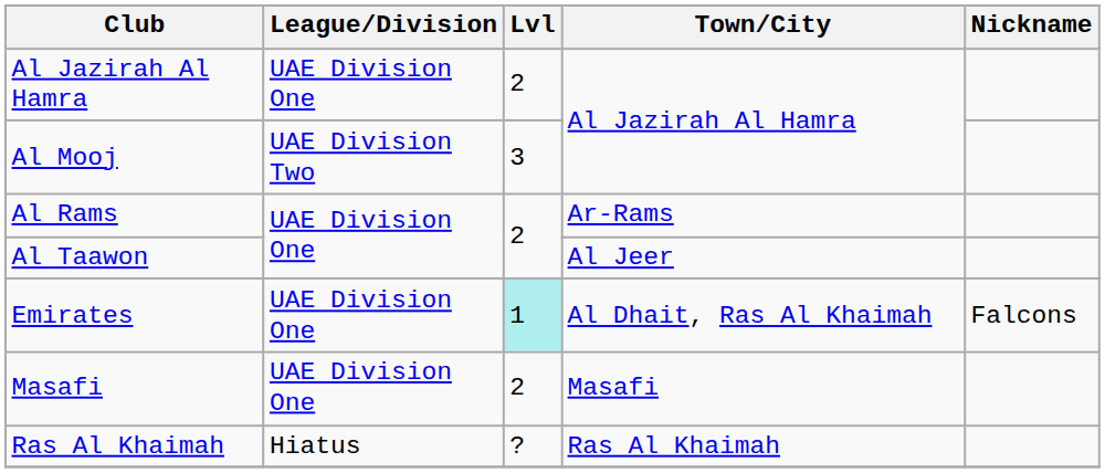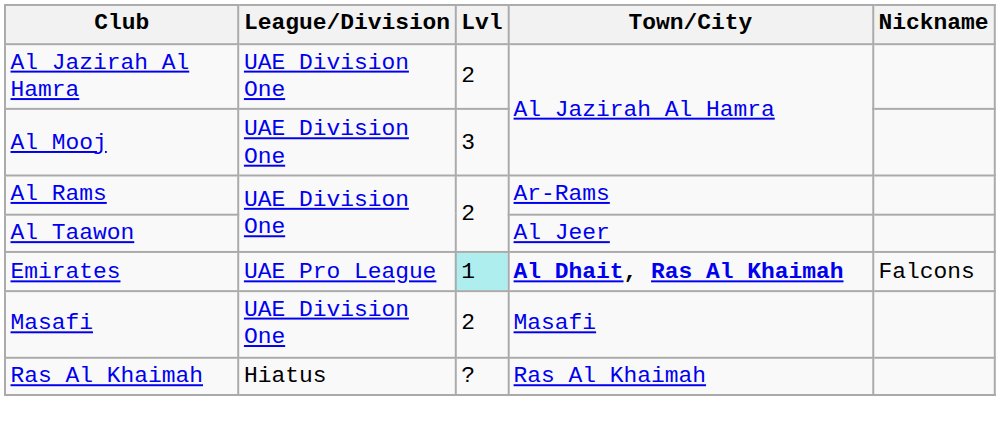Al Mooj | League/Division: UAE Division Two -> UAE Division One
Emirates | League/Division: UAE Division One -> UAE Pro League
Emirates | Town/City: normal -> bold
